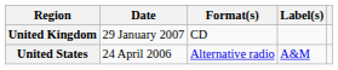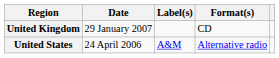columns swapped: Format(s) <-> Label(s)
